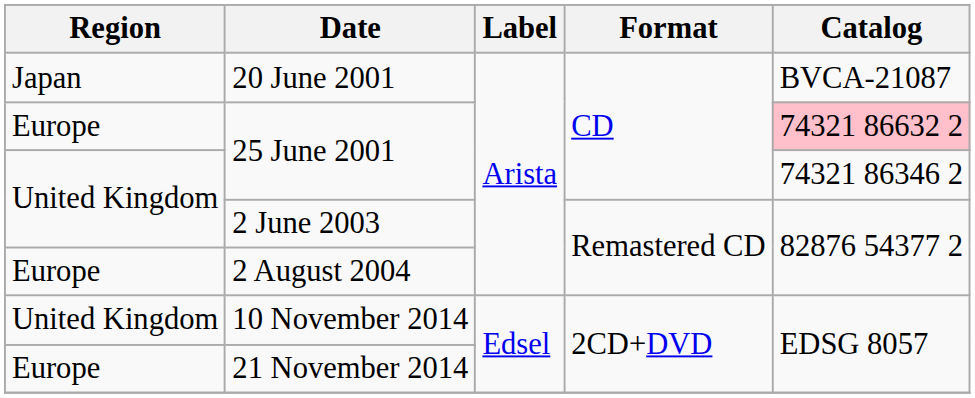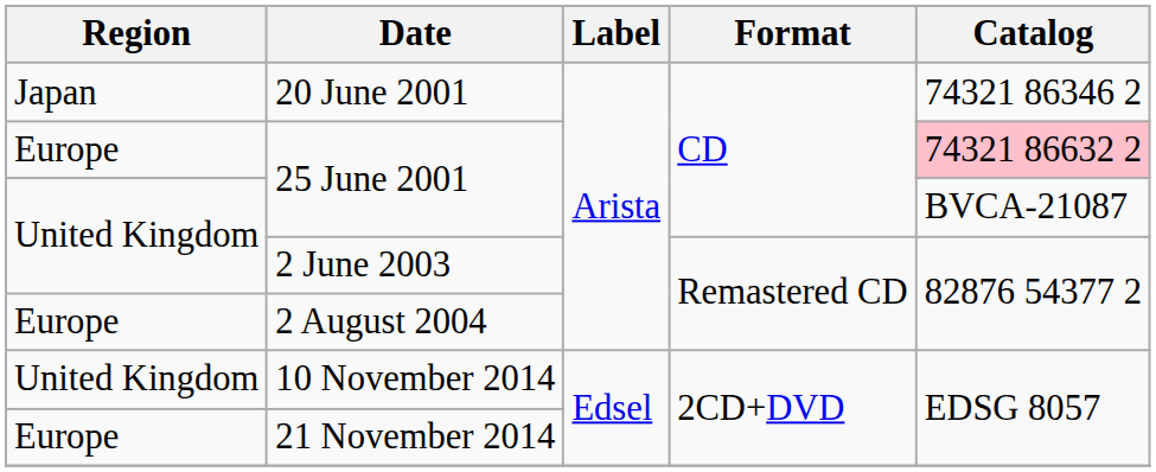20 June 2001 | Catalog: BVCA-21087 -> 74321 86346 2
United Kingdom / 25 June 2001 | Catalog: 74321 86346 2 -> BVCA-21087
